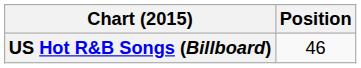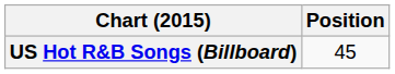US Hot R&B Songs (Billboard) | Position: 46 -> 45
